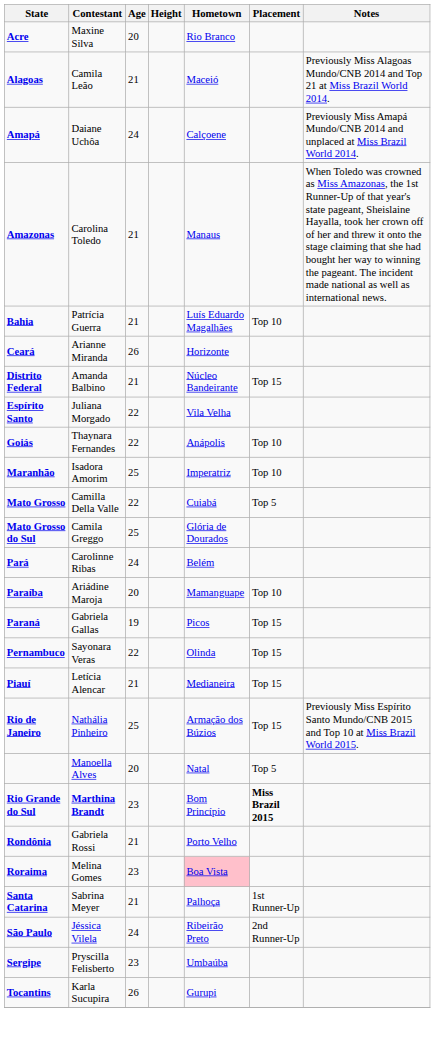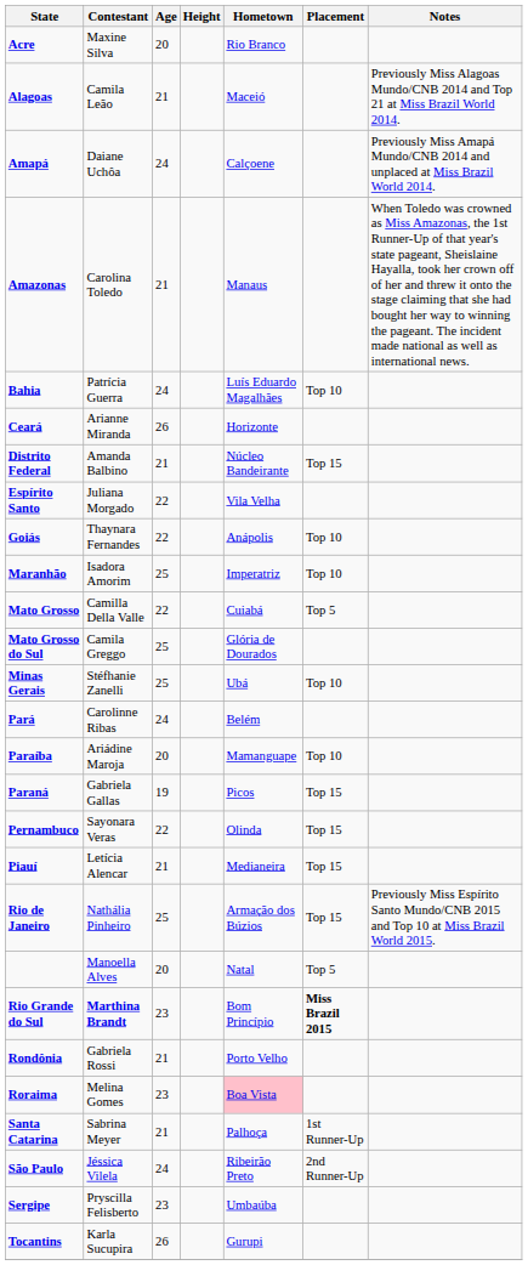Bahia | Age: 21 -> 24
+ row: Minas Gerais | Stéfhanie Zanelli | 25 | Ubá | Top 10
